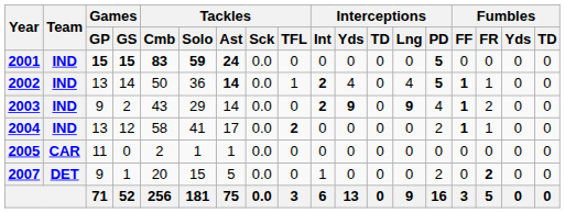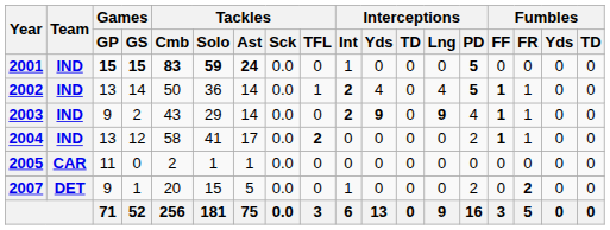2001 | Interceptions / Int: 0 -> 1
2002 | Tackles / Ast: bold -> normal
2003 | Fumbles / FR: 2 -> 1
